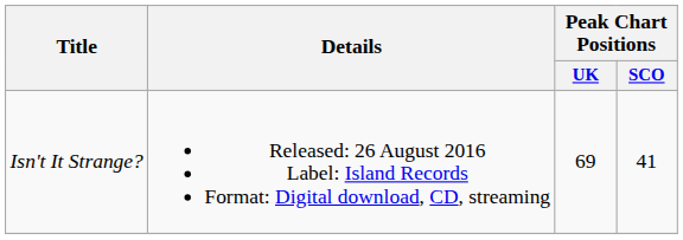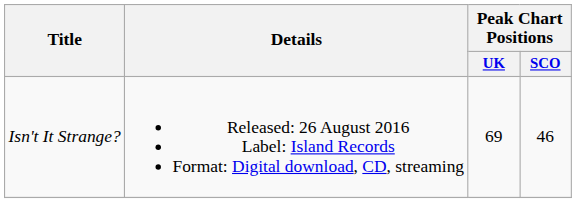Isn't It Strange? | Peak Chart Positions / SCO: 41 -> 46
